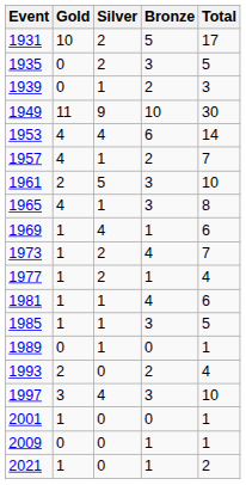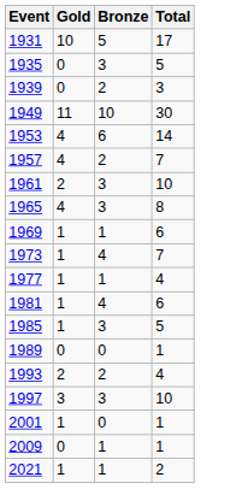- column: Silver | 2 | 2 | 1 | 9 | 4 | 1 | 5 | 1 | 4 | 2 | 2 | 1 | 1 | 1 | 0 | 4 | 0 | 0 | 0
